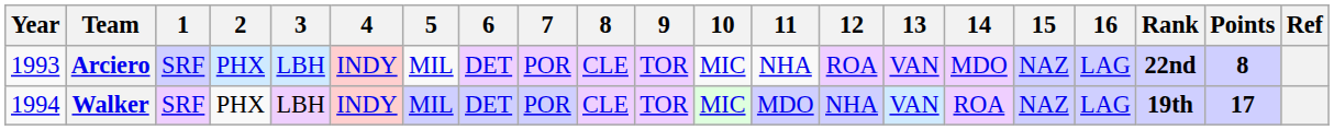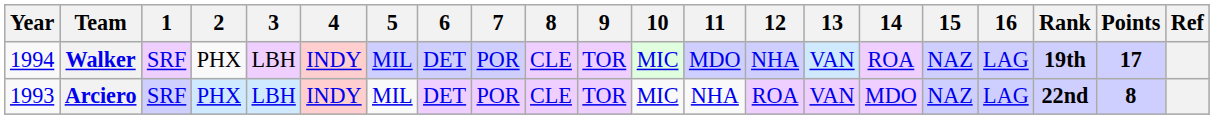rows swapped: Arciero <-> Walker
